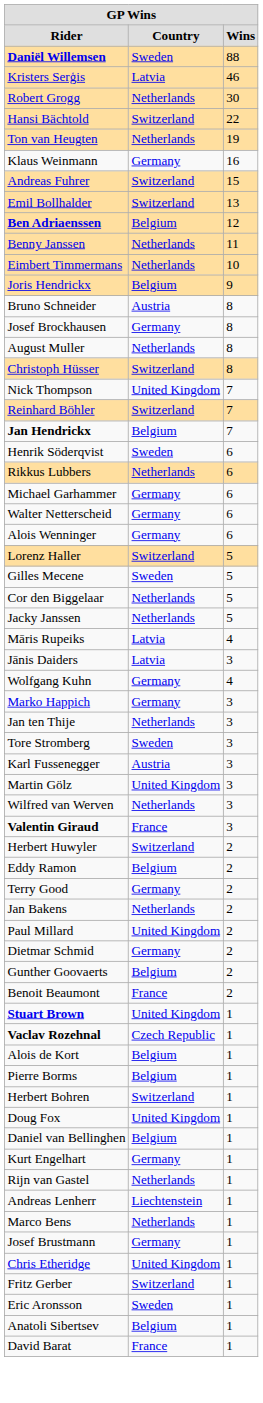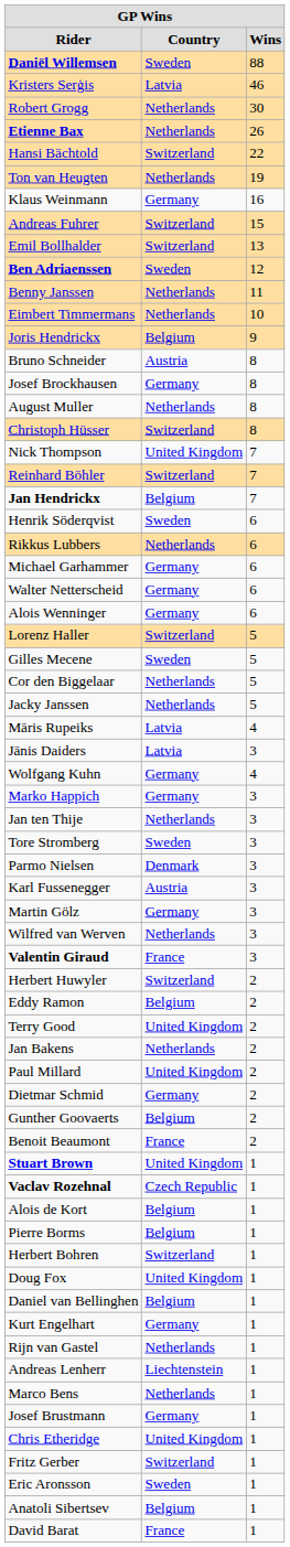+ row: Etienne Bax | Netherlands | 26
Ben Adriaenssen | column 2: Belgium -> Sweden
+ row: Parmo Nielsen | Denmark | 3
Martin Gölz | column 2: United Kingdom -> Germany
Terry Good | column 2: Germany -> United Kingdom
